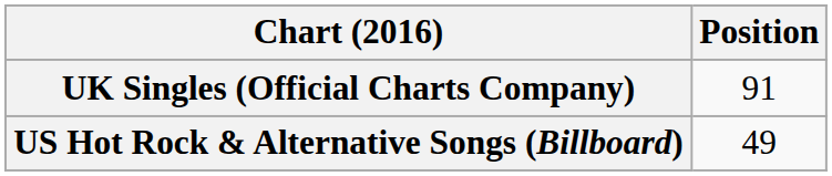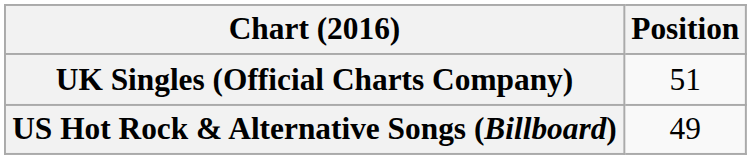UK Singles (Official Charts Company) | Position: 91 -> 51
